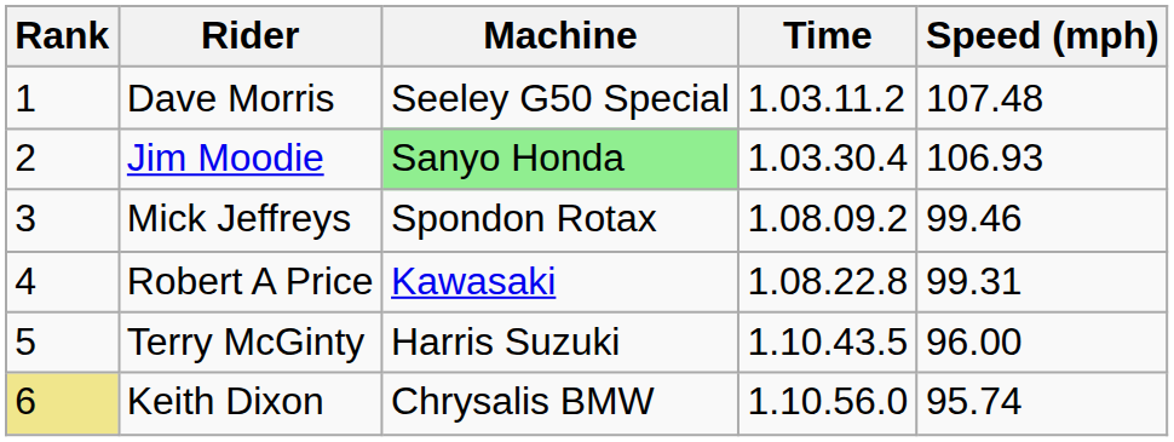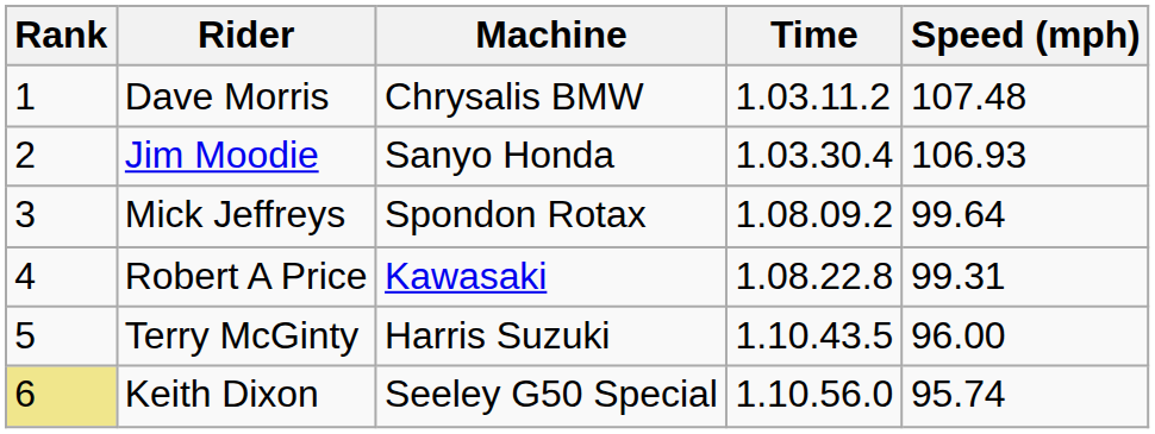Dave Morris | Machine: Seeley G50 Special -> Chrysalis BMW
Jim Moodie | Machine: lightgreen background -> no background
Mick Jeffreys | Speed (mph): 99.46 -> 99.64
Keith Dixon | Machine: Chrysalis BMW -> Seeley G50 Special
